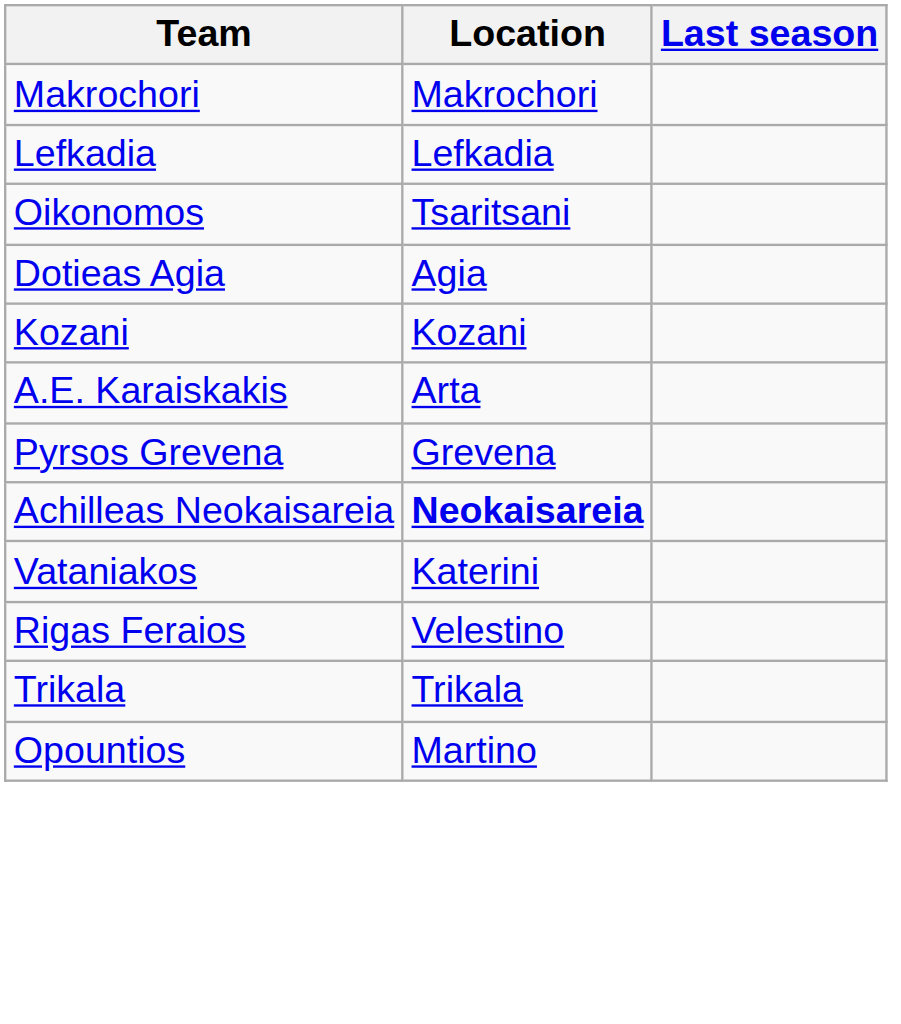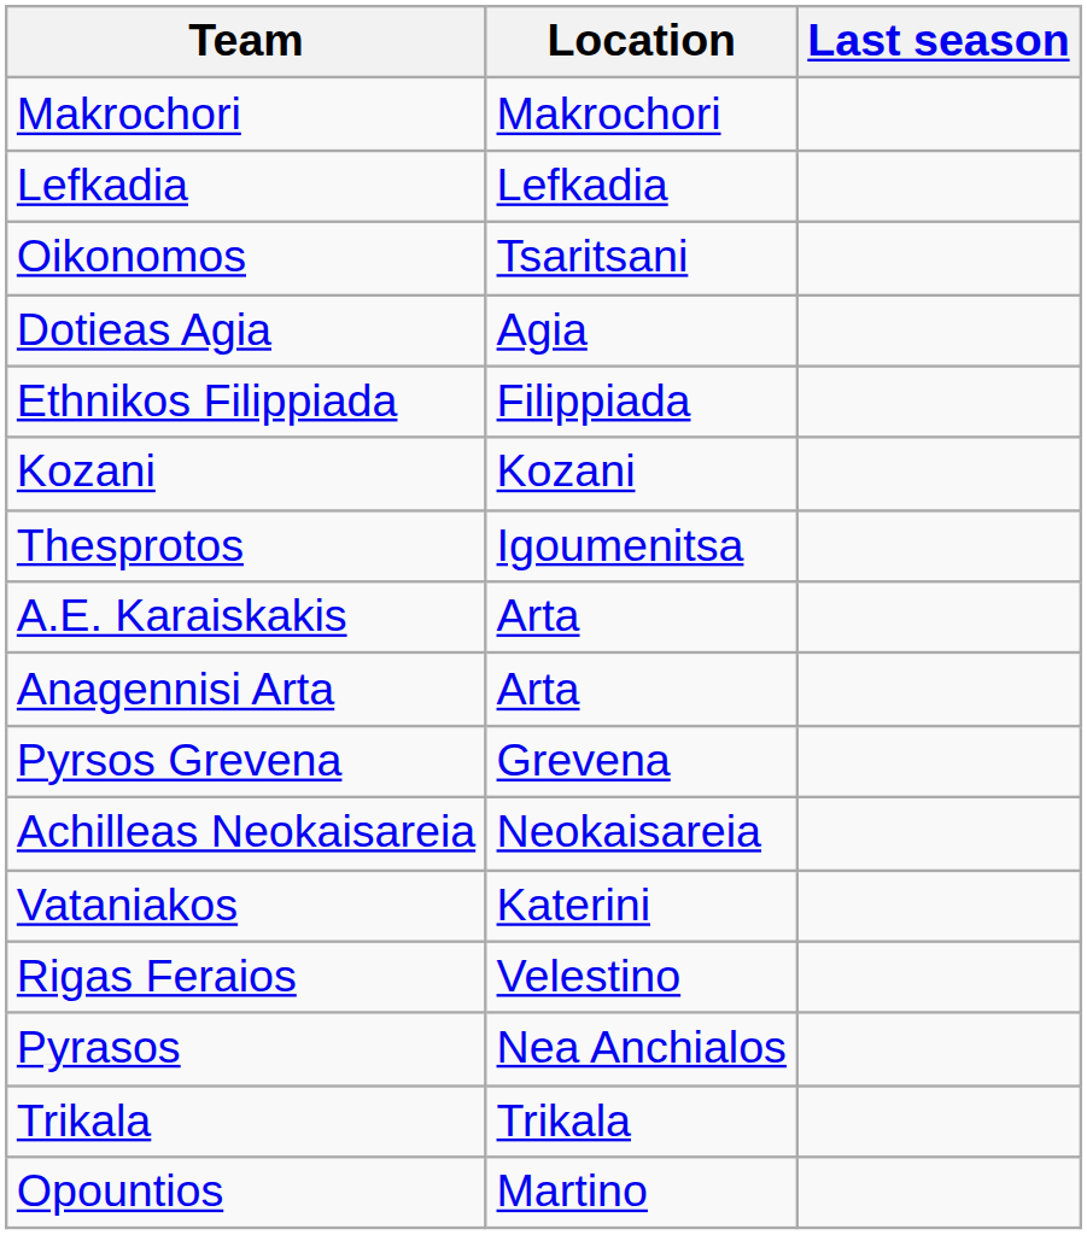+ row: Ethnikos Filippiada | Filippiada
+ row: Thesprotos | Igoumenitsa
+ row: Anagennisi Arta | Arta
Achilleas Neokaisareia | Location: bold -> normal
+ row: Pyrasos | Nea Anchialos
